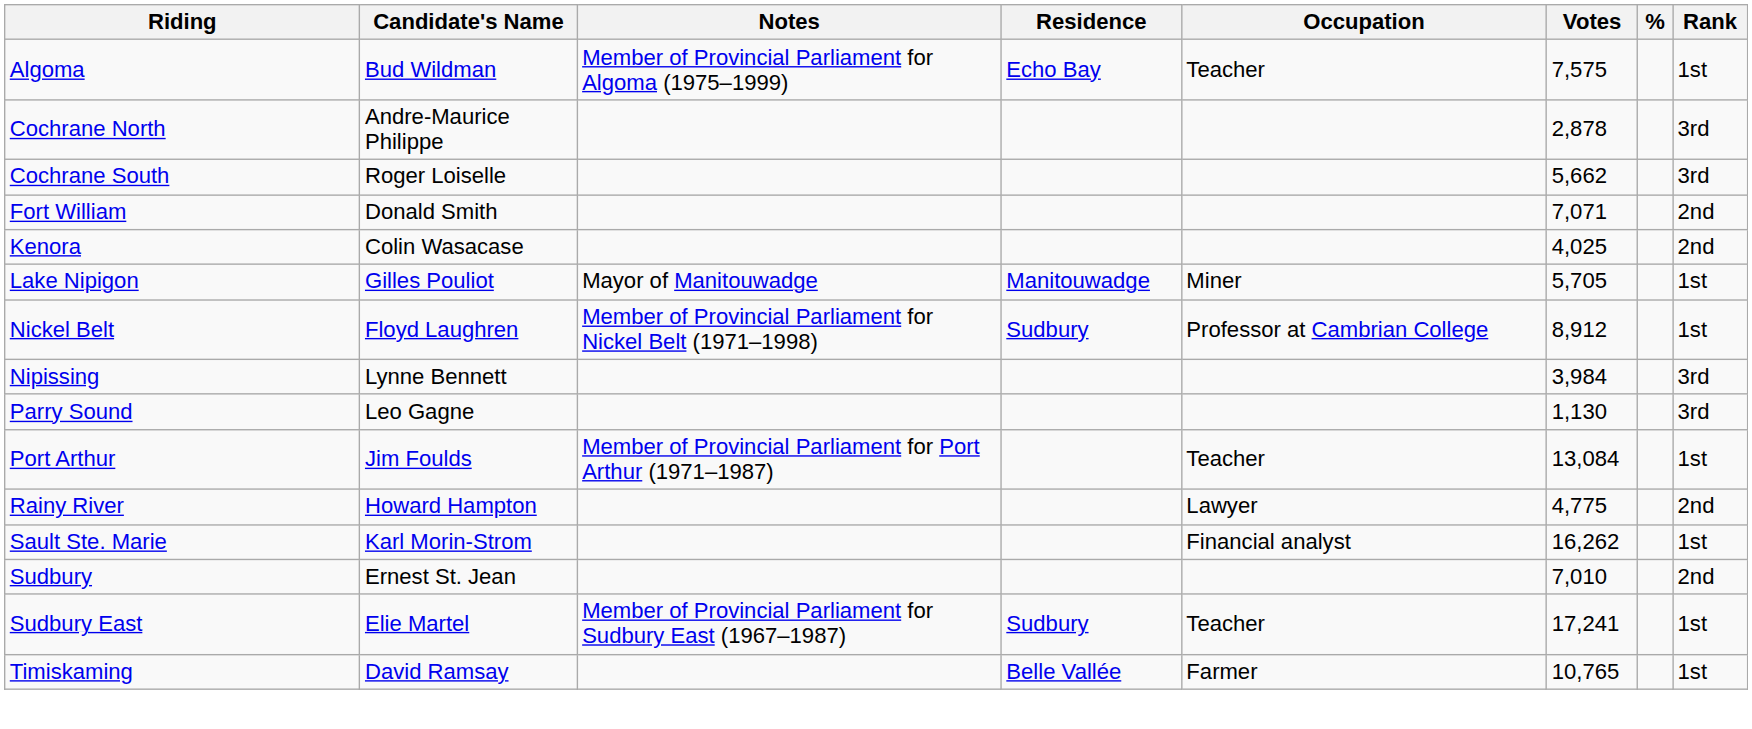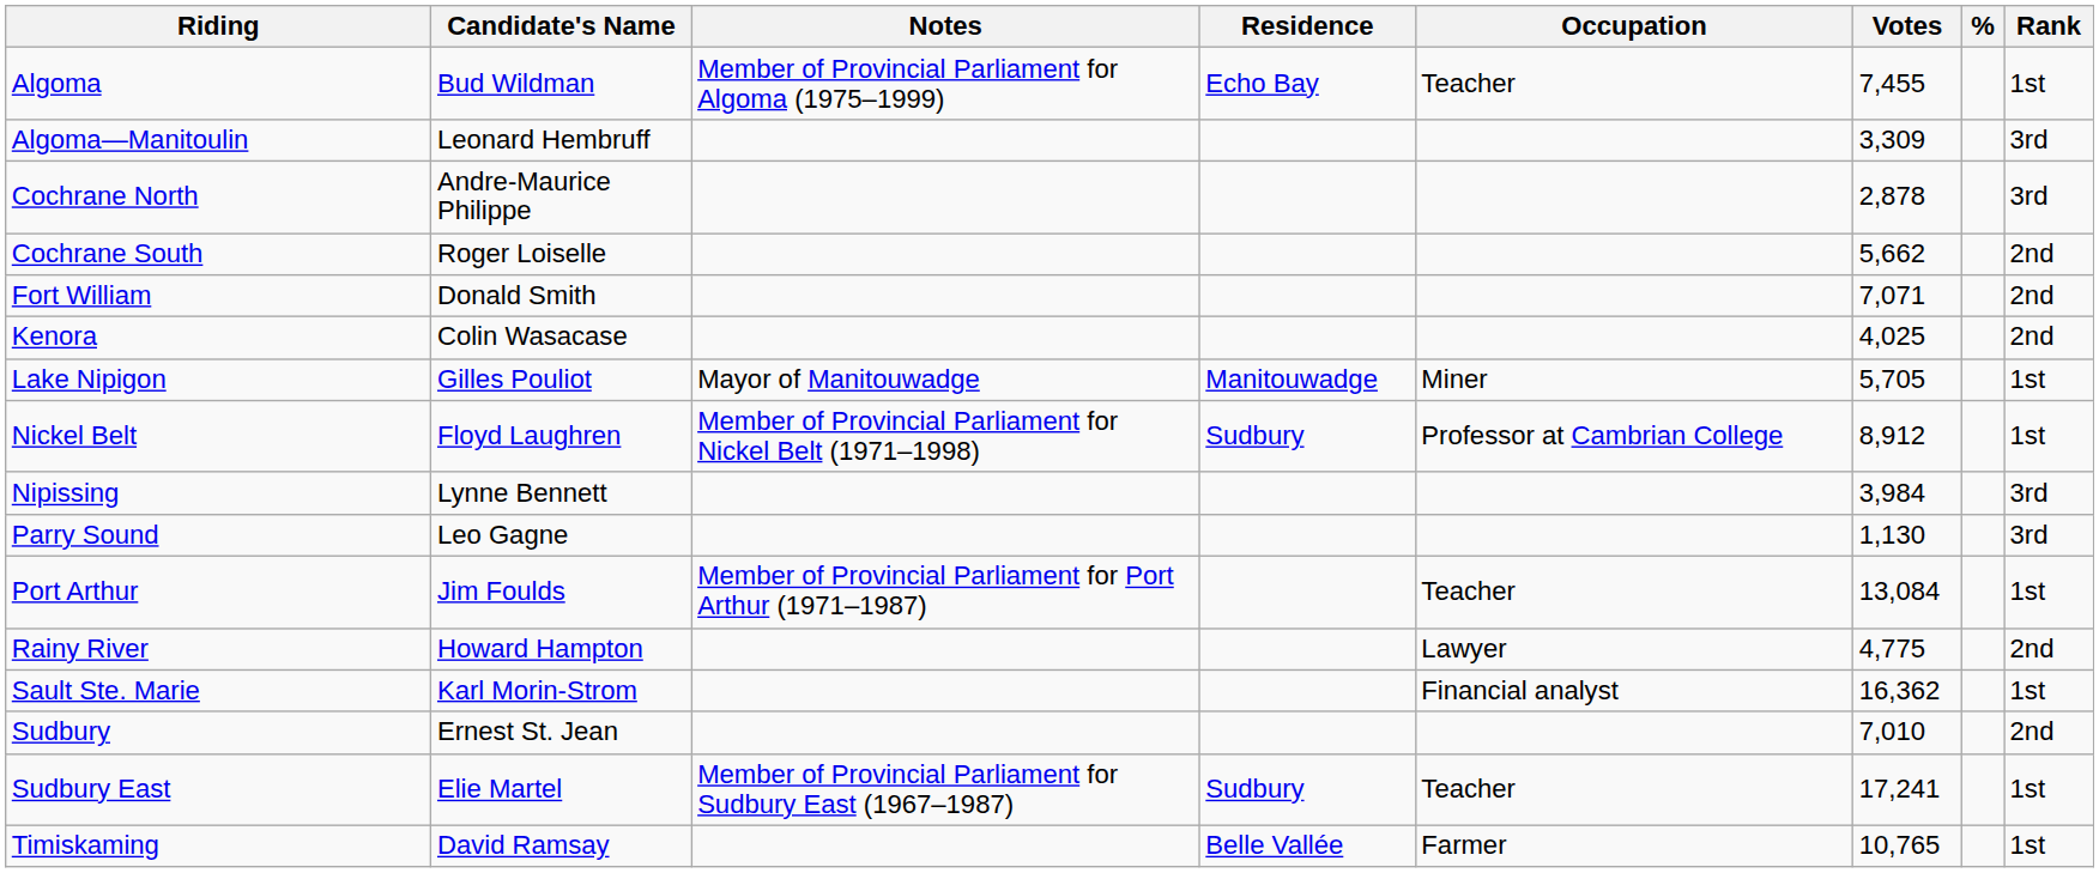Algoma | Votes: 7,575 -> 7,455
+ row: Algoma—Manitoulin | Leonard Hembruff | 3,309 | 3rd
Cochrane South | Rank: 3rd -> 2nd
Sault Ste. Marie | Votes: 16,262 -> 16,362
